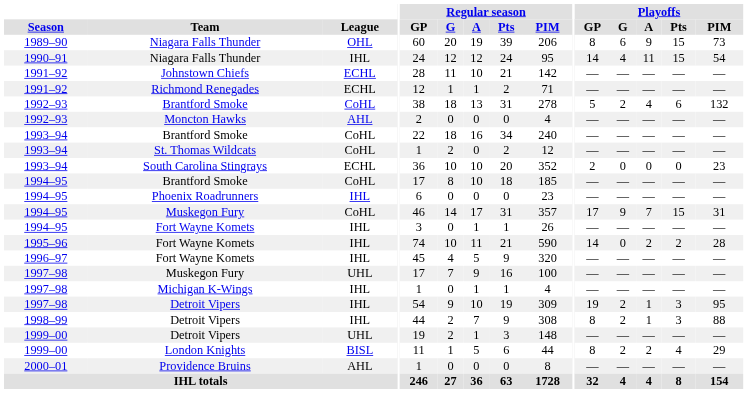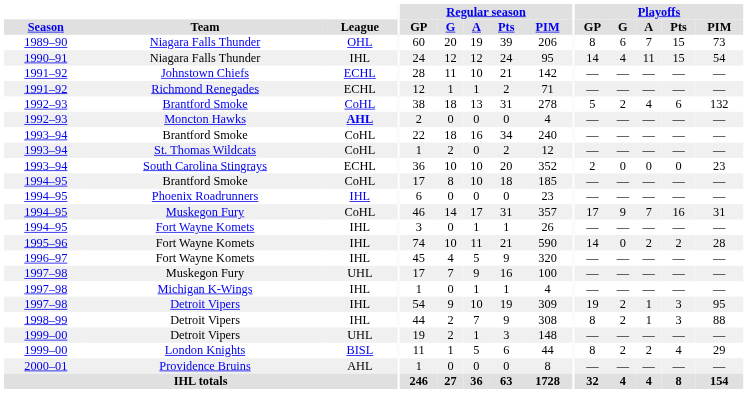1989–90 / Niagara Falls Thunder | Playoffs / A: 9 -> 7
Moncton Hawks | League: normal -> bold
1994–95 / Muskegon Fury | Playoffs / Pts: 15 -> 16
